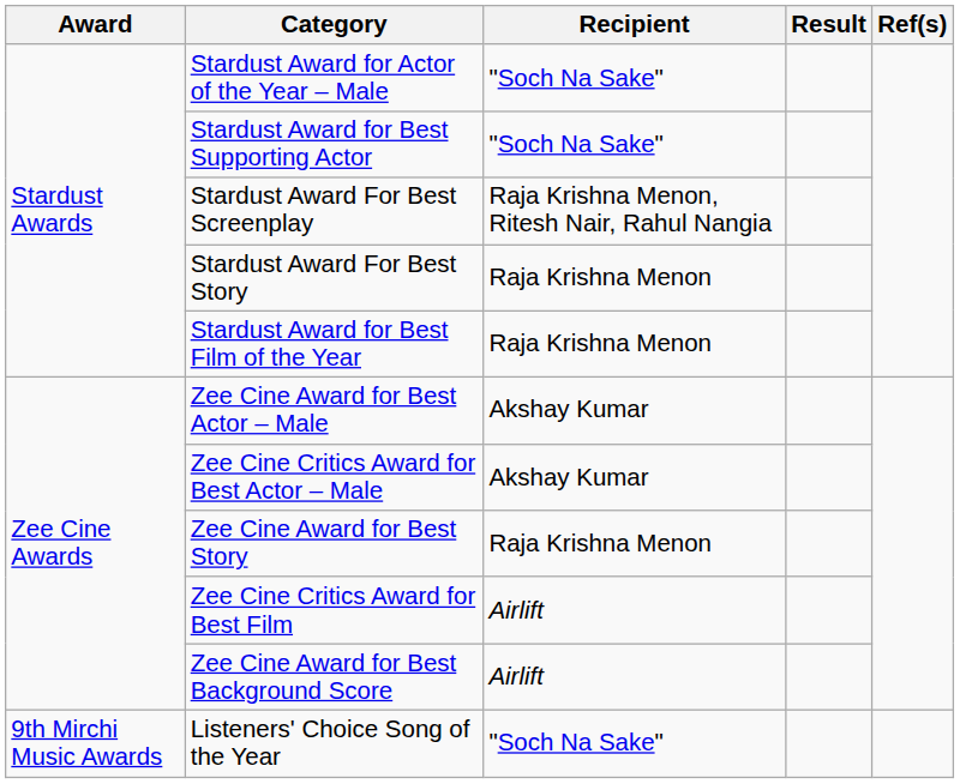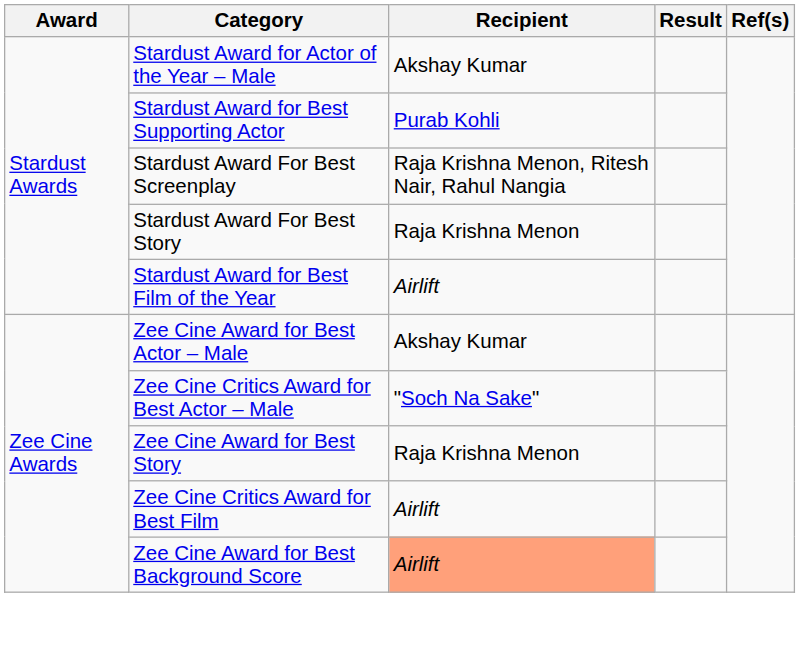Stardust Award for Actor of the Year – Male | Recipient: "Soch Na Sake" -> Akshay Kumar
Stardust Award for Best Supporting Actor | Recipient: "Soch Na Sake" -> Purab Kohli
Stardust Award for Best Film of the Year | Recipient: Raja Krishna Menon -> Airlift
Zee Cine Critics Award for Best Actor – Male | Recipient: Akshay Kumar -> "Soch Na Sake"
Zee Cine Award for Best Background Score | Recipient: no background -> lightsalmon background
- row: 9th Mirchi Music Awards | Listeners' Choice Song of the Year | "Soch Na Sake"
